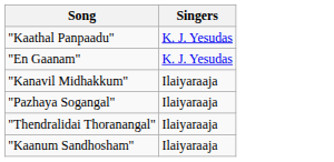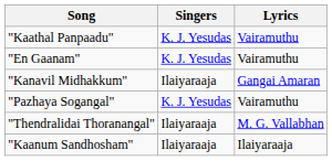+ column: Lyrics | Vairamuthu | Vairamuthu | Gangai Amaran | Vairamuthu | M. G. Vallabhan | Ilaiyaraaja
"Pazhaya Sogangal" | Singers: Ilaiyaraaja -> K. J. Yesudas
